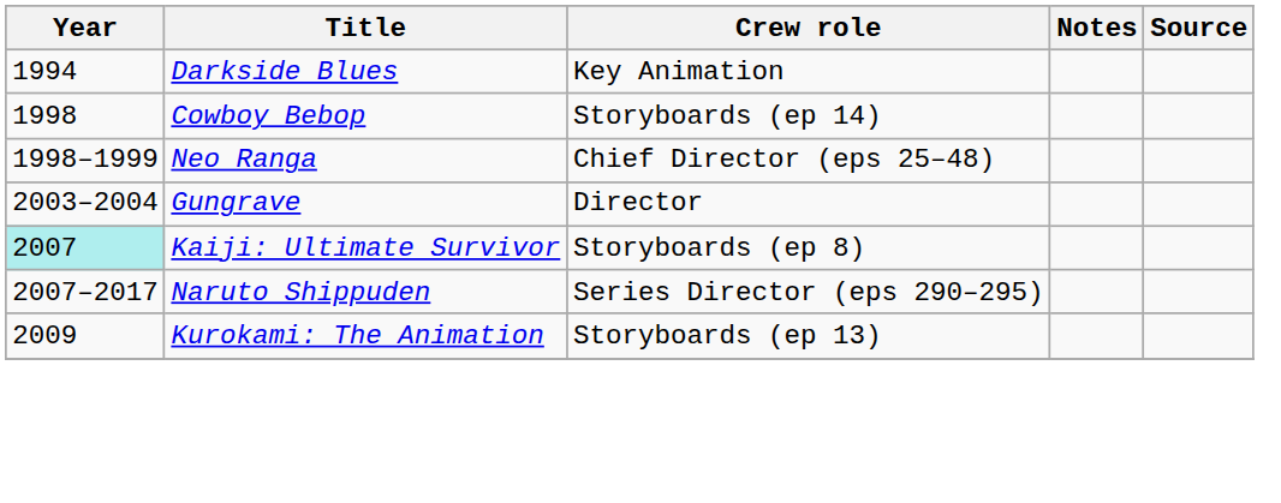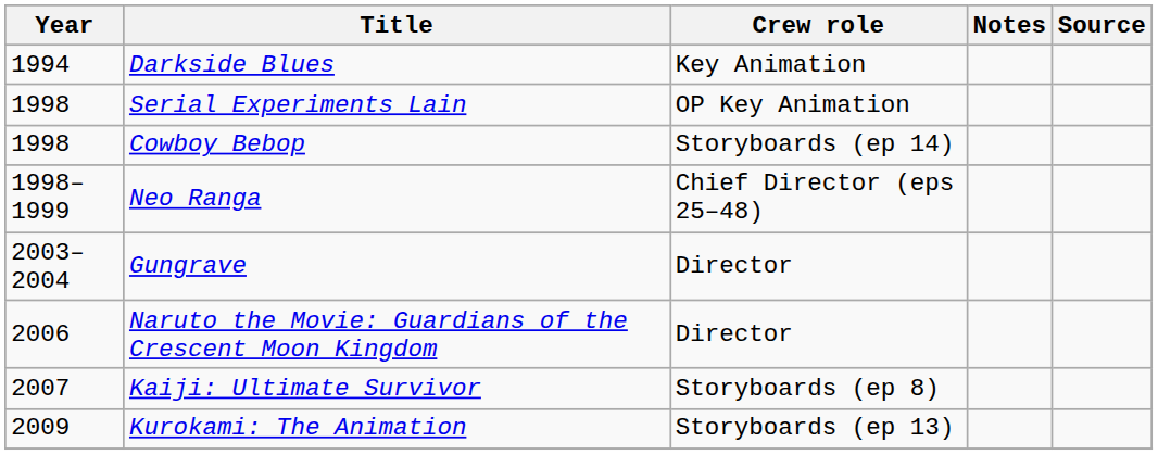+ row: 1998 | Serial Experiments Lain | OP Key Animation
+ row: 2006 | Naruto the Movie: Guardians of the Crescent Moon Kingdom | Director
Kaiji: Ultimate Survivor | Year: paleturquoise background -> no background
- row: 2007–2017 | Naruto Shippuden | Series Director (eps 290–295)
